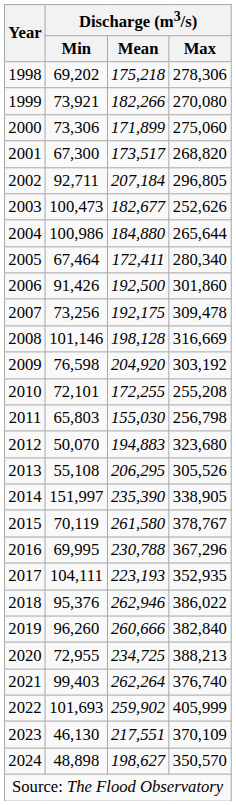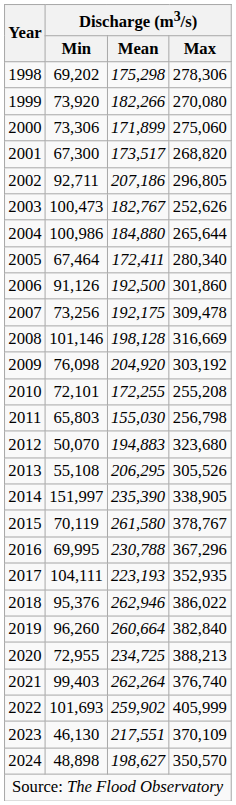1998 | Discharge (m3/s) / Mean: 175,218 -> 175,298
1999 | Discharge (m3/s) / Min: 73,921 -> 73,920
2002 | Discharge (m3/s) / Mean: 207,184 -> 207,186
2003 | Discharge (m3/s) / Mean: 182,677 -> 182,767
2006 | Discharge (m3/s) / Min: 91,426 -> 91,126
2009 | Discharge (m3/s) / Min: 76,598 -> 76,098
2019 | Discharge (m3/s) / Mean: 260,666 -> 260,664
